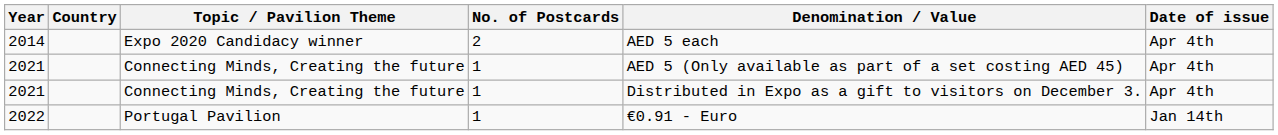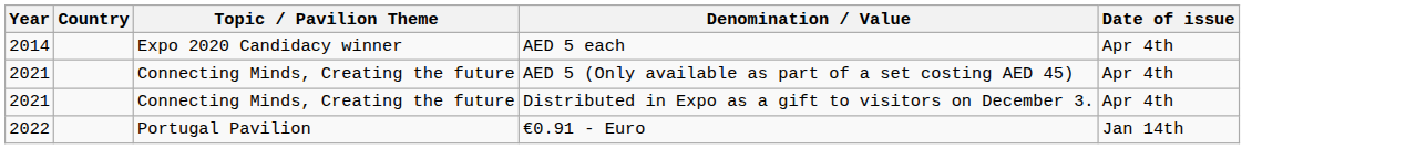- column: No. of Postcards | 2 | 1 | 1 | 1
